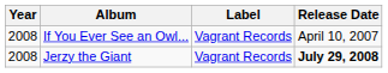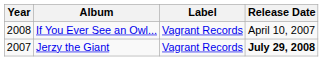Jerzy the Giant | Year: 2008 -> 2007
